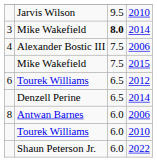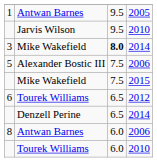+ row: 1 | Antwan Barnes | 9.5 | 2005
Alexander Bostic III | column 1: 4 -> 5
- row: Shaun Peterson Jr. | 6.0 | 2022
